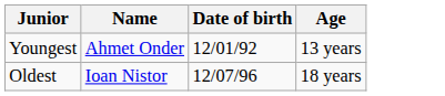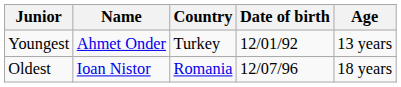+ column: Country | Turkey | Romania
